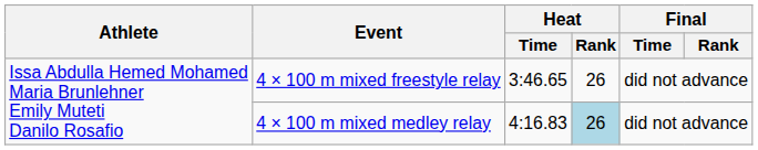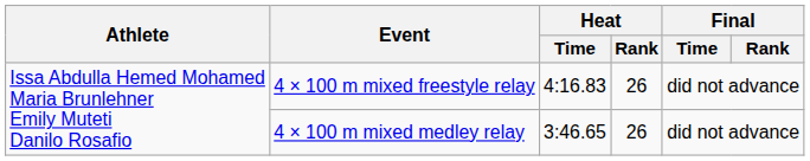4 × 100 m mixed freestyle relay | Heat / Time: 3:46.65 -> 4:16.83
4 × 100 m mixed medley relay | Heat / Time: 4:16.83 -> 3:46.65
4 × 100 m mixed medley relay | Heat / Rank: lightblue background -> no background
